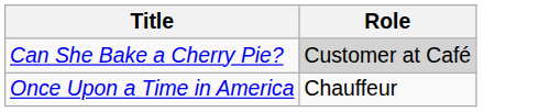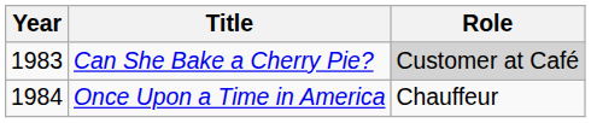+ column: Year | 1983 | 1984
